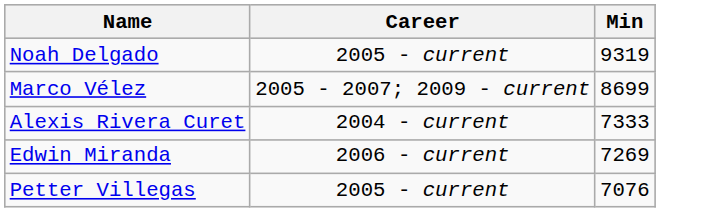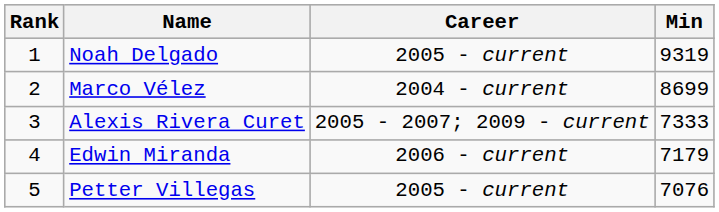+ column: Rank | 1 | 2 | 3 | 4 | 5
Marco Vélez | Career: 2005 - 2007; 2009 - current -> 2004 - current
Alexis Rivera Curet | Career: 2004 - current -> 2005 - 2007; 2009 - current
Edwin Miranda | Min: 7269 -> 7179
